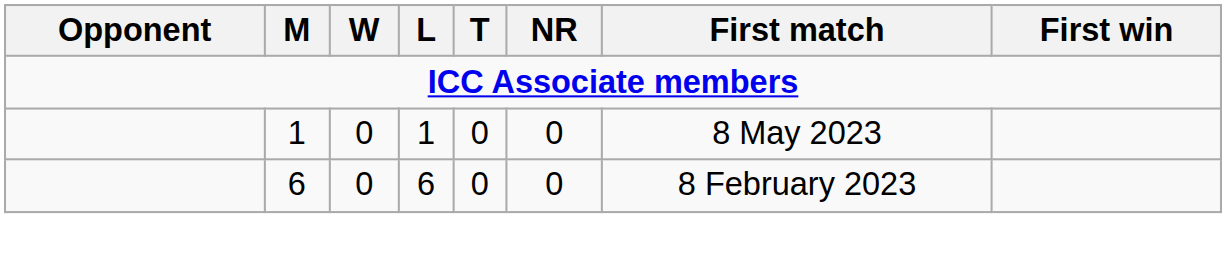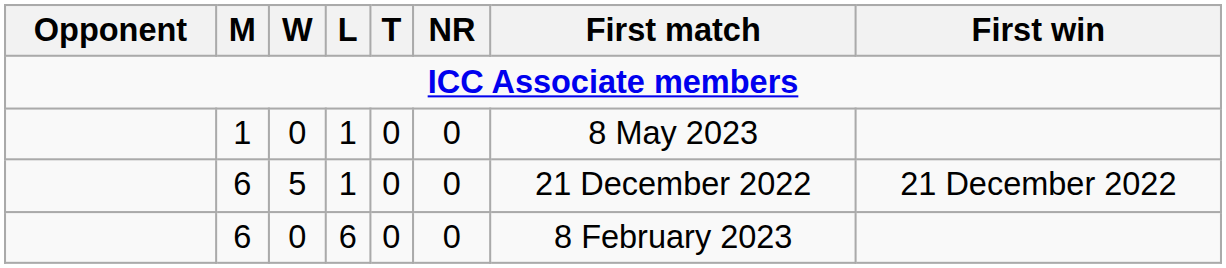+ row: 6 | 5 | 1 | 0 | 0 | 21 December 2022 | 21 December 2022
